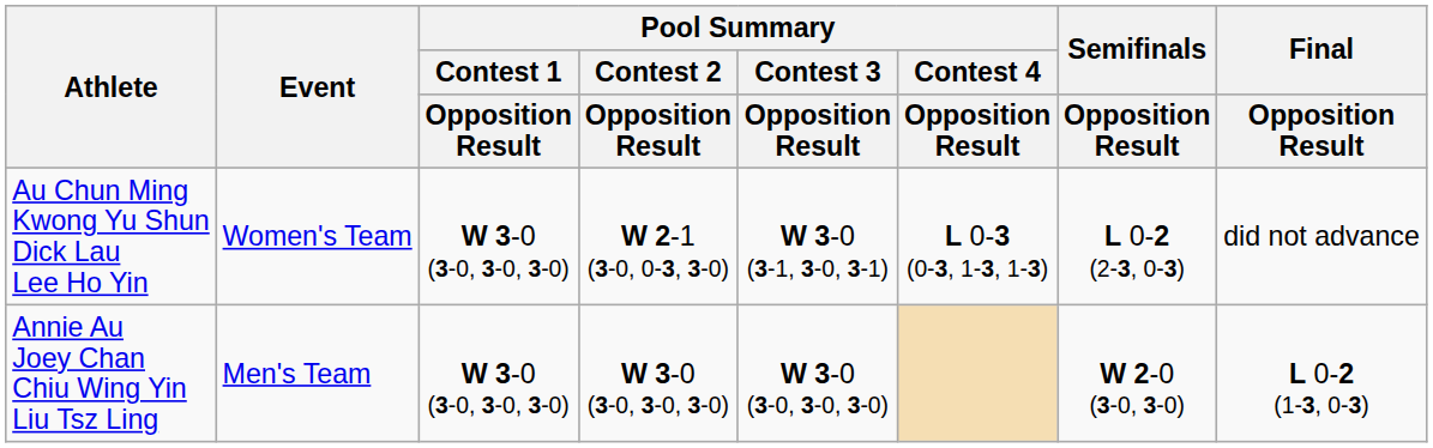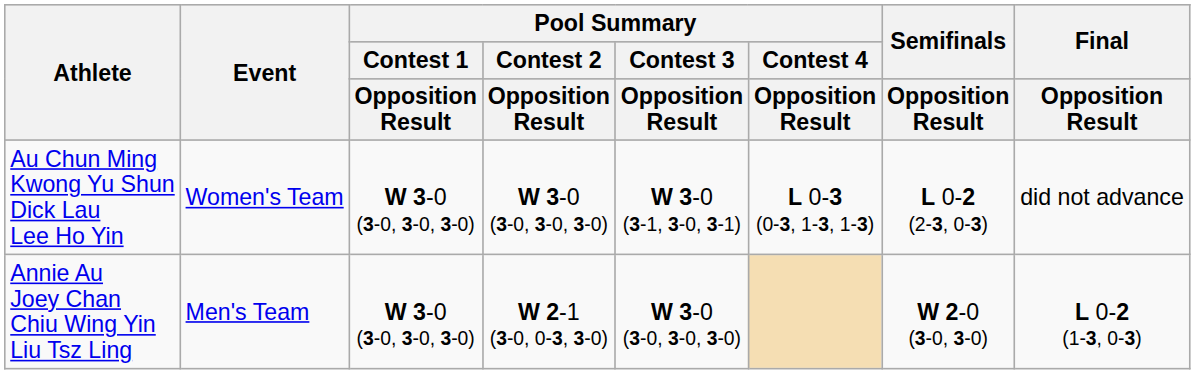Au Chun Ming Kwong Yu Shun Dick Lau Lee Ho Yin | Pool Summary / Contest 2 / Opposition Result: W 2-1 (3-0, 0-3, 3-0) -> W 3-0 (3-0, 3-0, 3-0)
Annie Au Joey Chan Chiu Wing Yin Liu Tsz Ling | Pool Summary / Contest 2 / Opposition Result: W 3-0 (3-0, 3-0, 3-0) -> W 2-1 (3-0, 0-3, 3-0)
